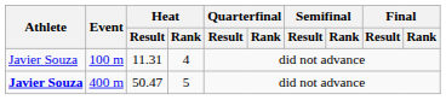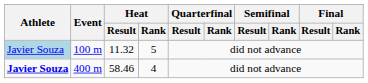100 m | Athlete: no background -> lightblue background
100 m | Heat / Result: 11.31 -> 11.32
100 m | Heat / Rank: 4 -> 5
400 m | Heat / Result: 50.47 -> 58.46
400 m | Heat / Rank: 5 -> 4
